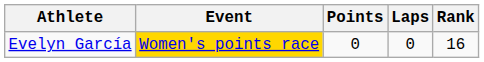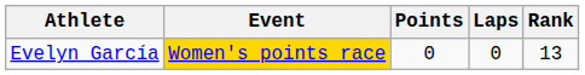Evelyn García | Rank: 16 -> 13
